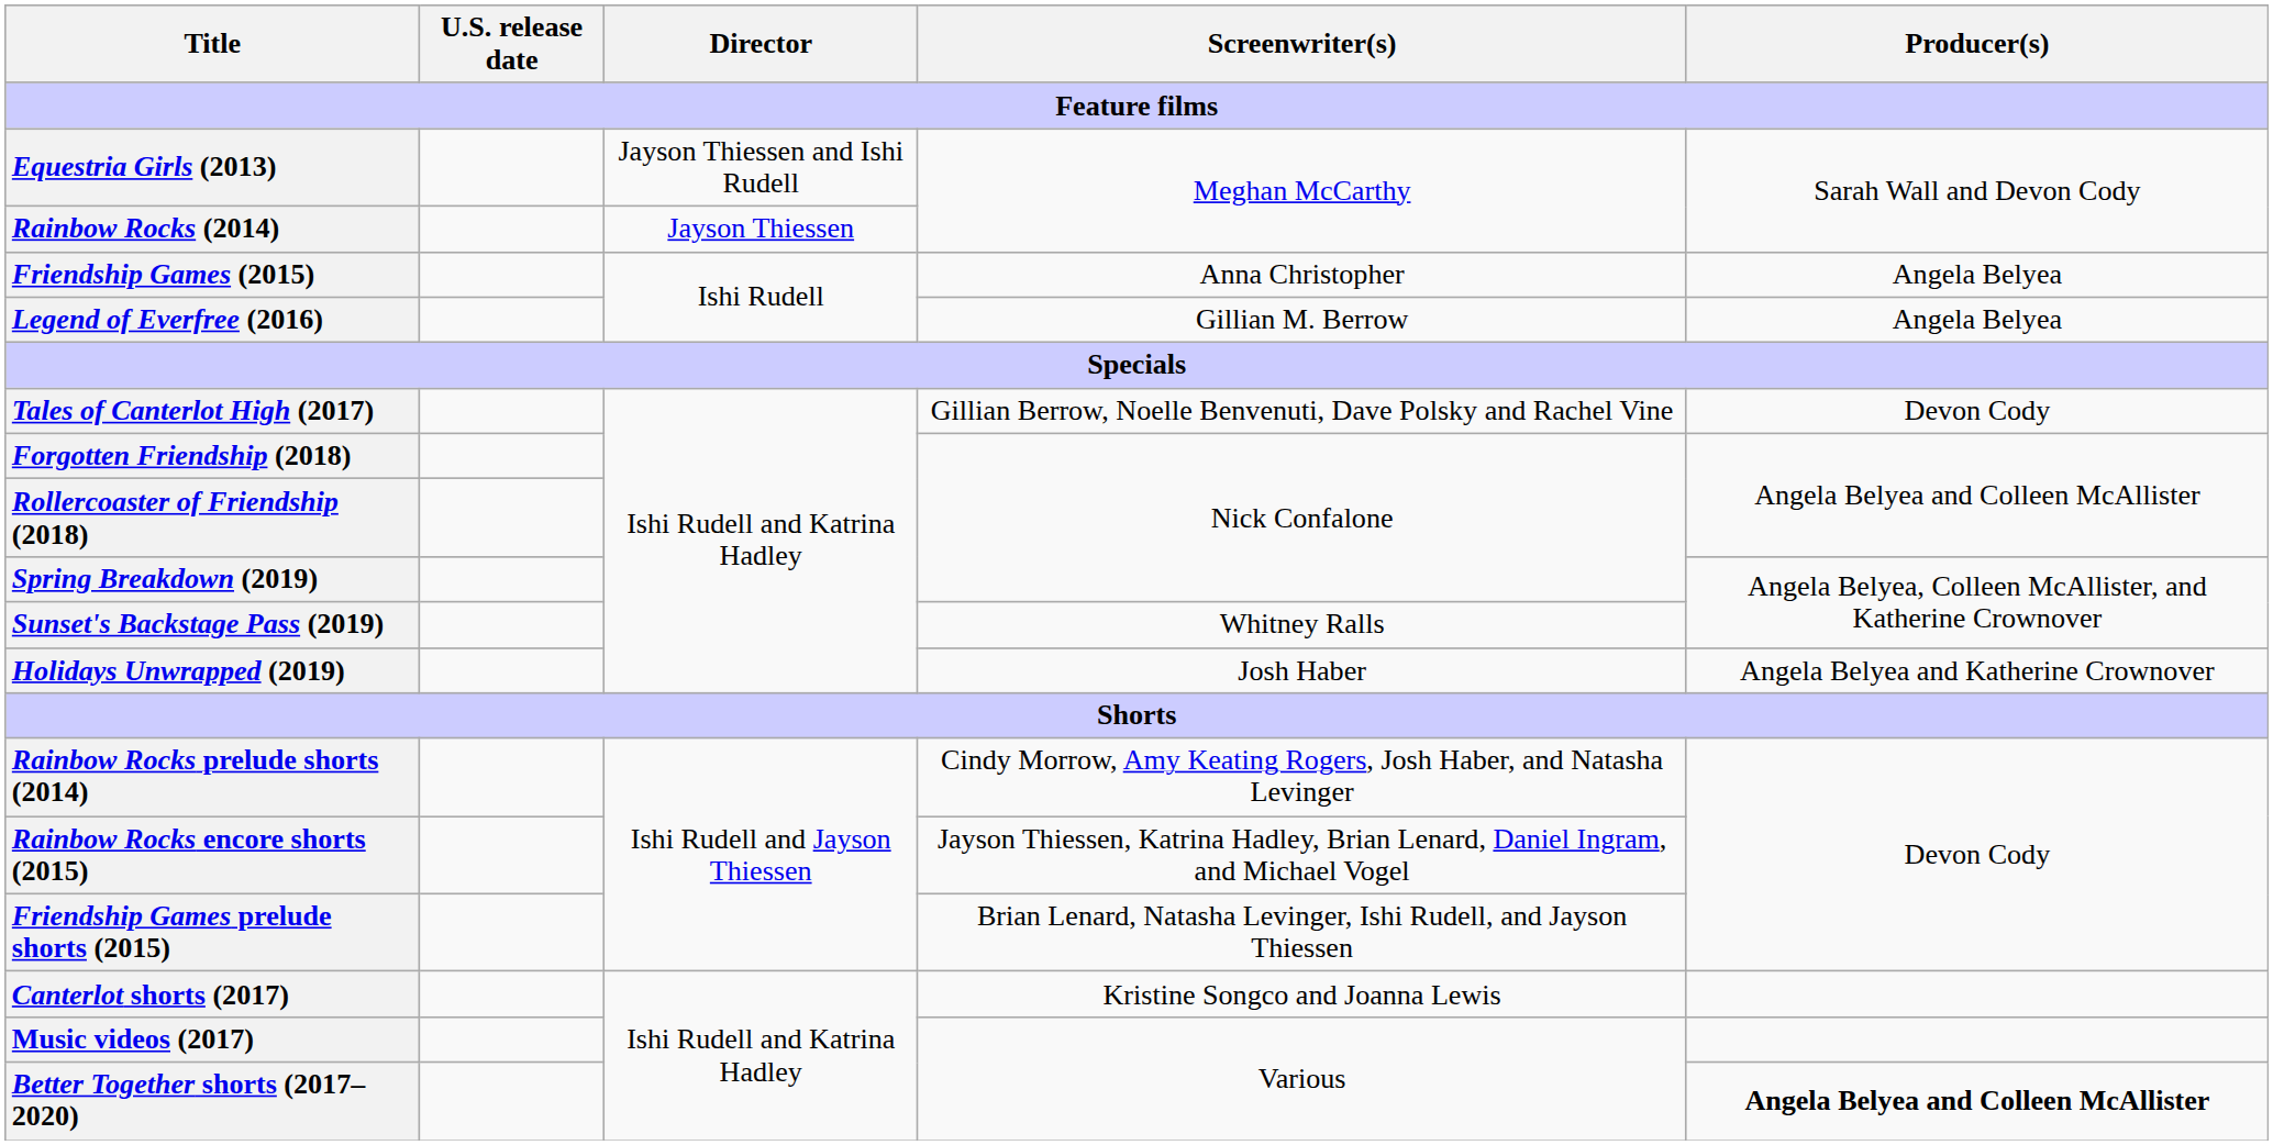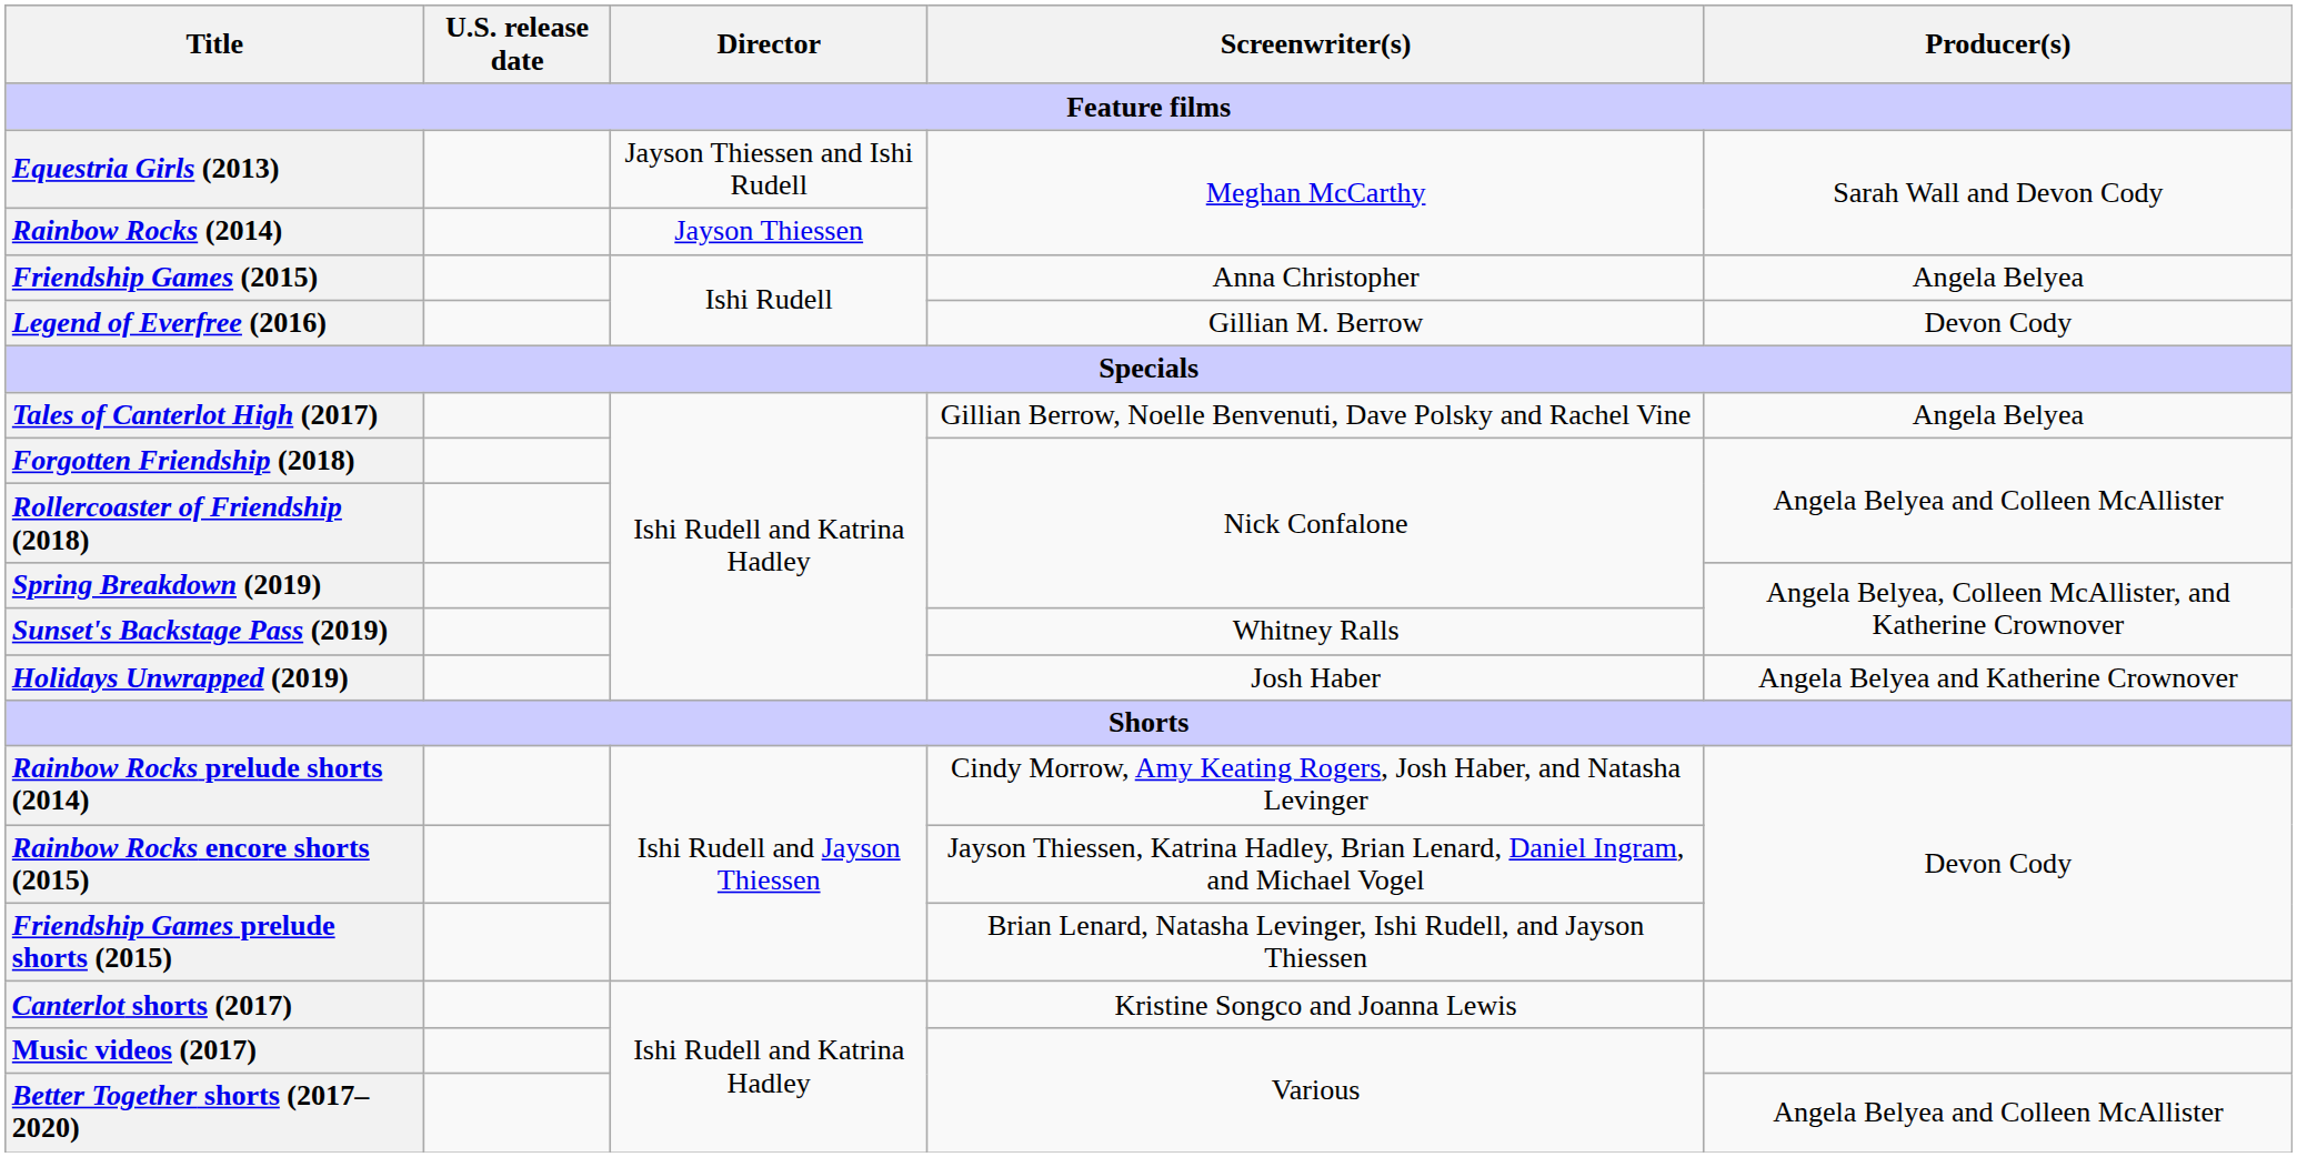Legend of Everfree (2016) | Producer(s): Angela Belyea -> Devon Cody
Tales of Canterlot High (2017) | Producer(s): Devon Cody -> Angela Belyea
Better Together shorts (2017–2020) | Producer(s): bold -> normal
